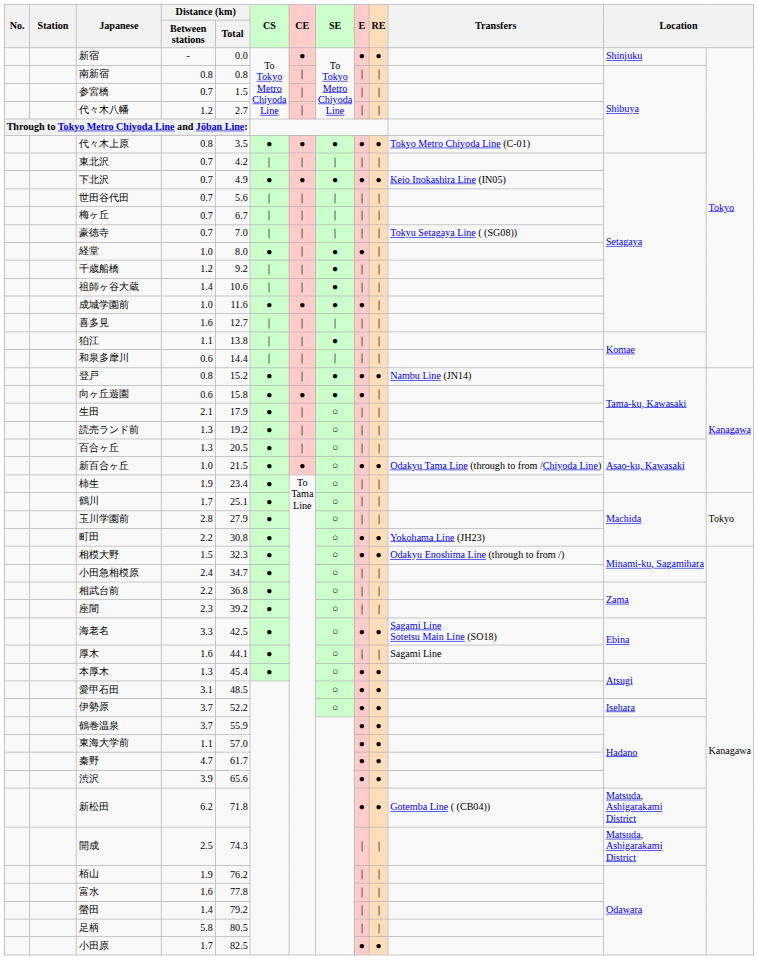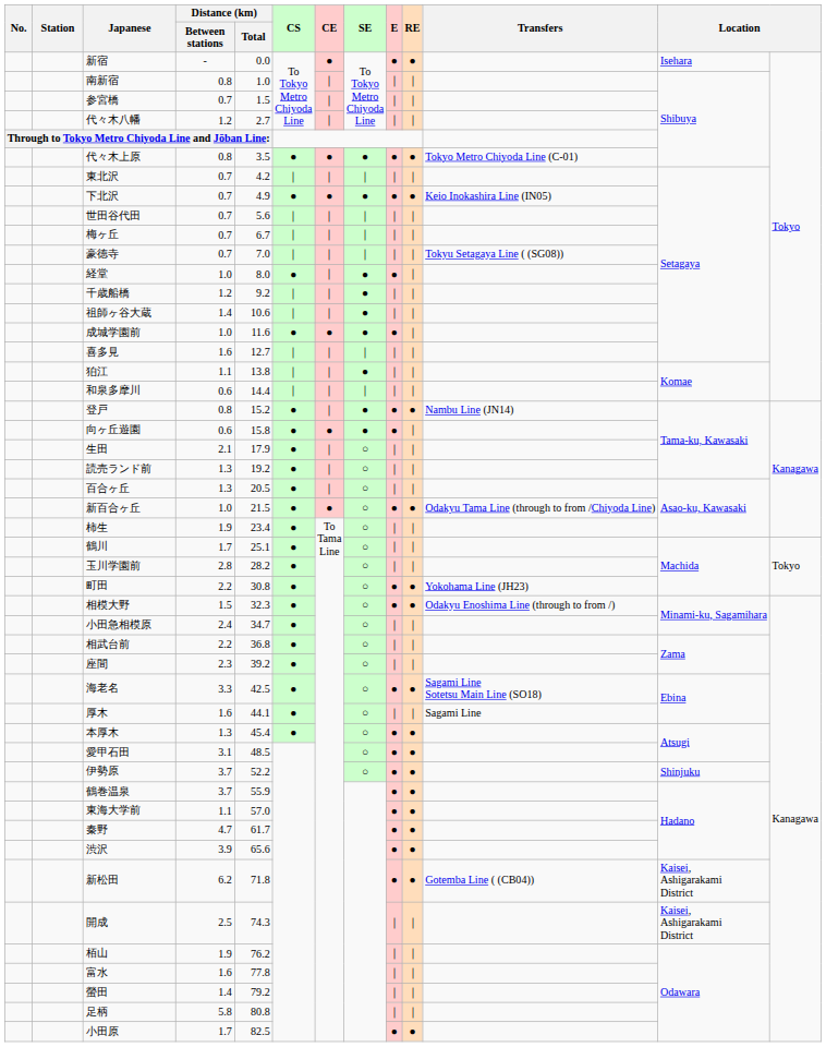新宿 | column 12: Shinjuku -> Isehara
南新宿 | Distance (km) / Total: 0.8 -> 1.0
玉川学園前 | Distance (km) / Total: 27.9 -> 28.2
伊勢原 | column 12: Isehara -> Shinjuku
新松田 | column 12: Matsuda, Ashigarakami District -> Kaisei, Ashigarakami District
開成 | column 12: Matsuda, Ashigarakami District -> Kaisei, Ashigarakami District
足柄 | Distance (km) / Total: 80.5 -> 80.8
